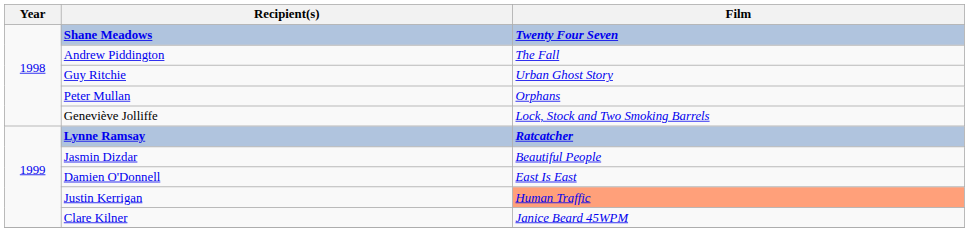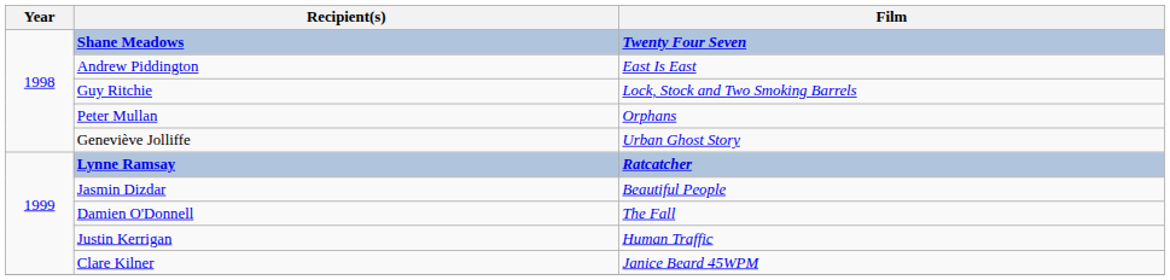Andrew Piddington | Film: The Fall -> East Is East
Guy Ritchie | Film: Urban Ghost Story -> Lock, Stock and Two Smoking Barrels
Geneviève Jolliffe | Film: Lock, Stock and Two Smoking Barrels -> Urban Ghost Story
Damien O'Donnell | Film: East Is East -> The Fall
Justin Kerrigan | Film: lightsalmon background -> no background
